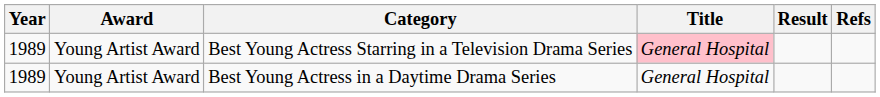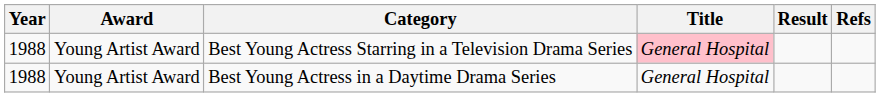Best Young Actress Starring in a Television Drama Series | Year: 1989 -> 1988
Best Young Actress in a Daytime Drama Series | Year: 1989 -> 1988
